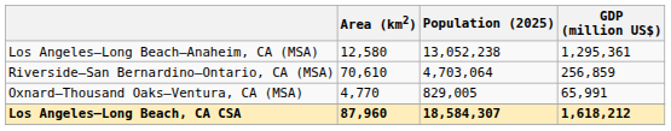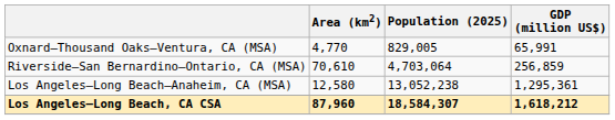rows swapped: Los Angeles–Long Beach–Anaheim, CA (MSA) <-> Oxnard–Thousand Oaks–Ventura, CA (MSA)
